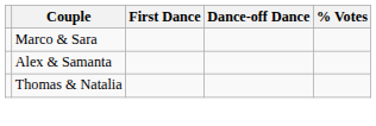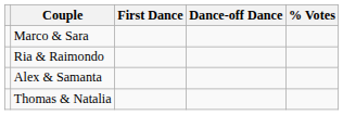+ row: Ria & Raimondo
